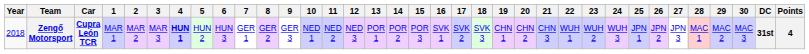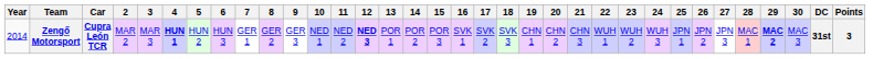- column: 1 | MAR 1
Zengő Motorsport | Year: 2018 -> 2014
Zengő Motorsport | 12: normal -> bold
Zengő Motorsport | 29: normal -> bold
Zengő Motorsport | Points: 4 -> 3
